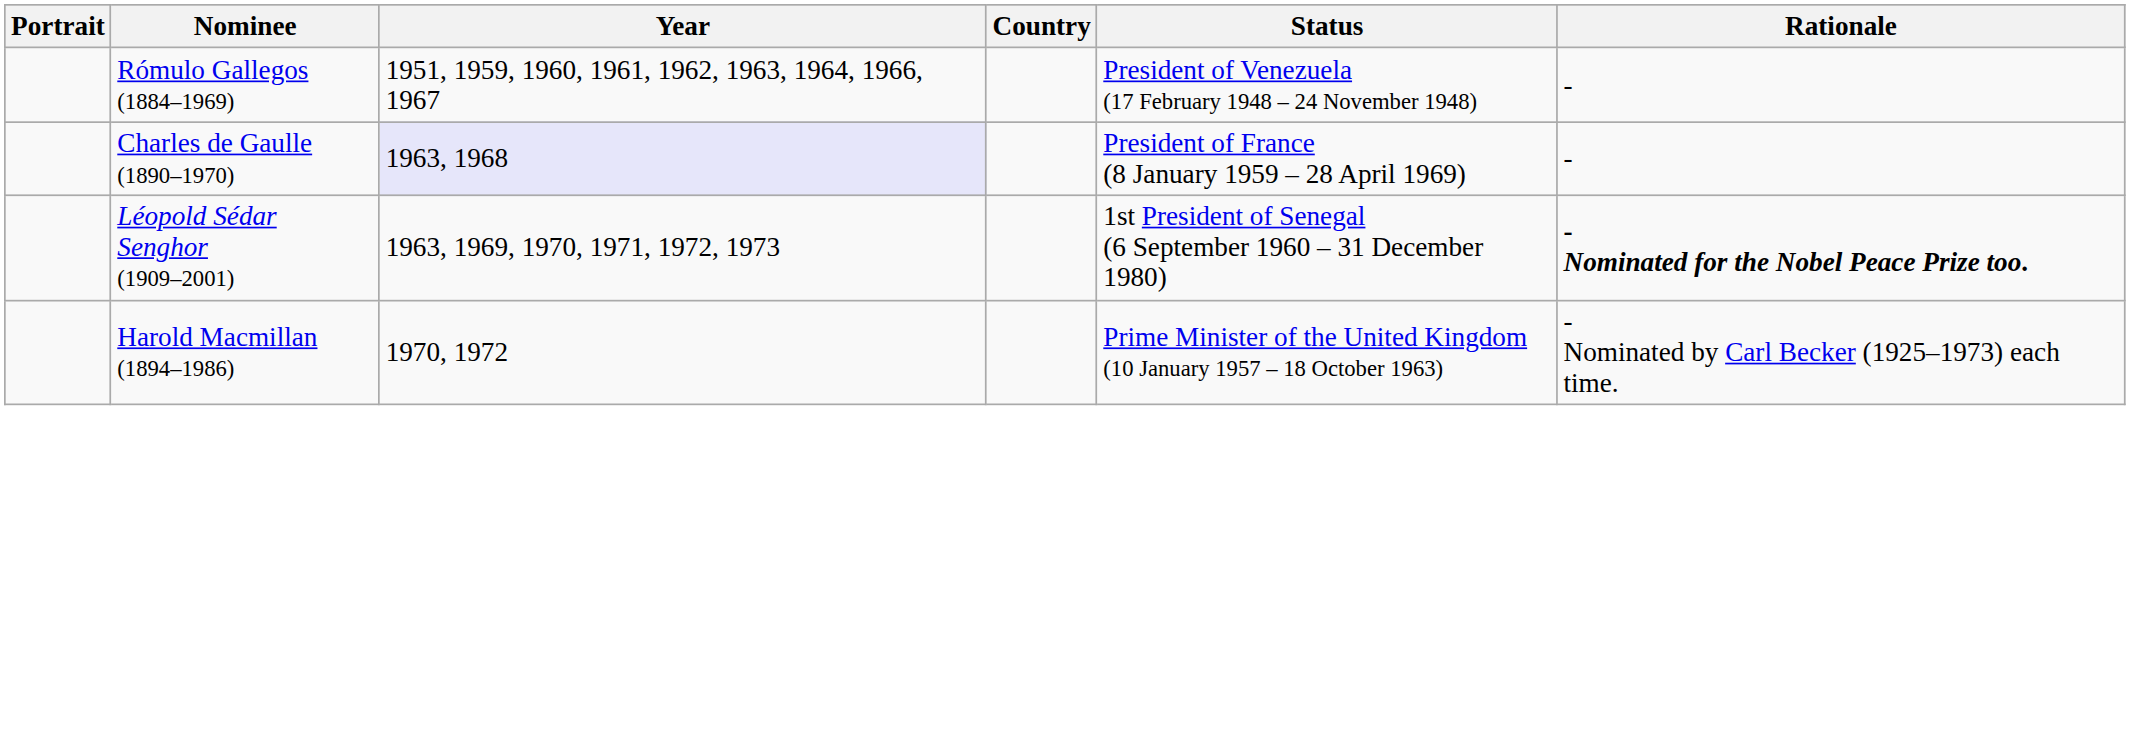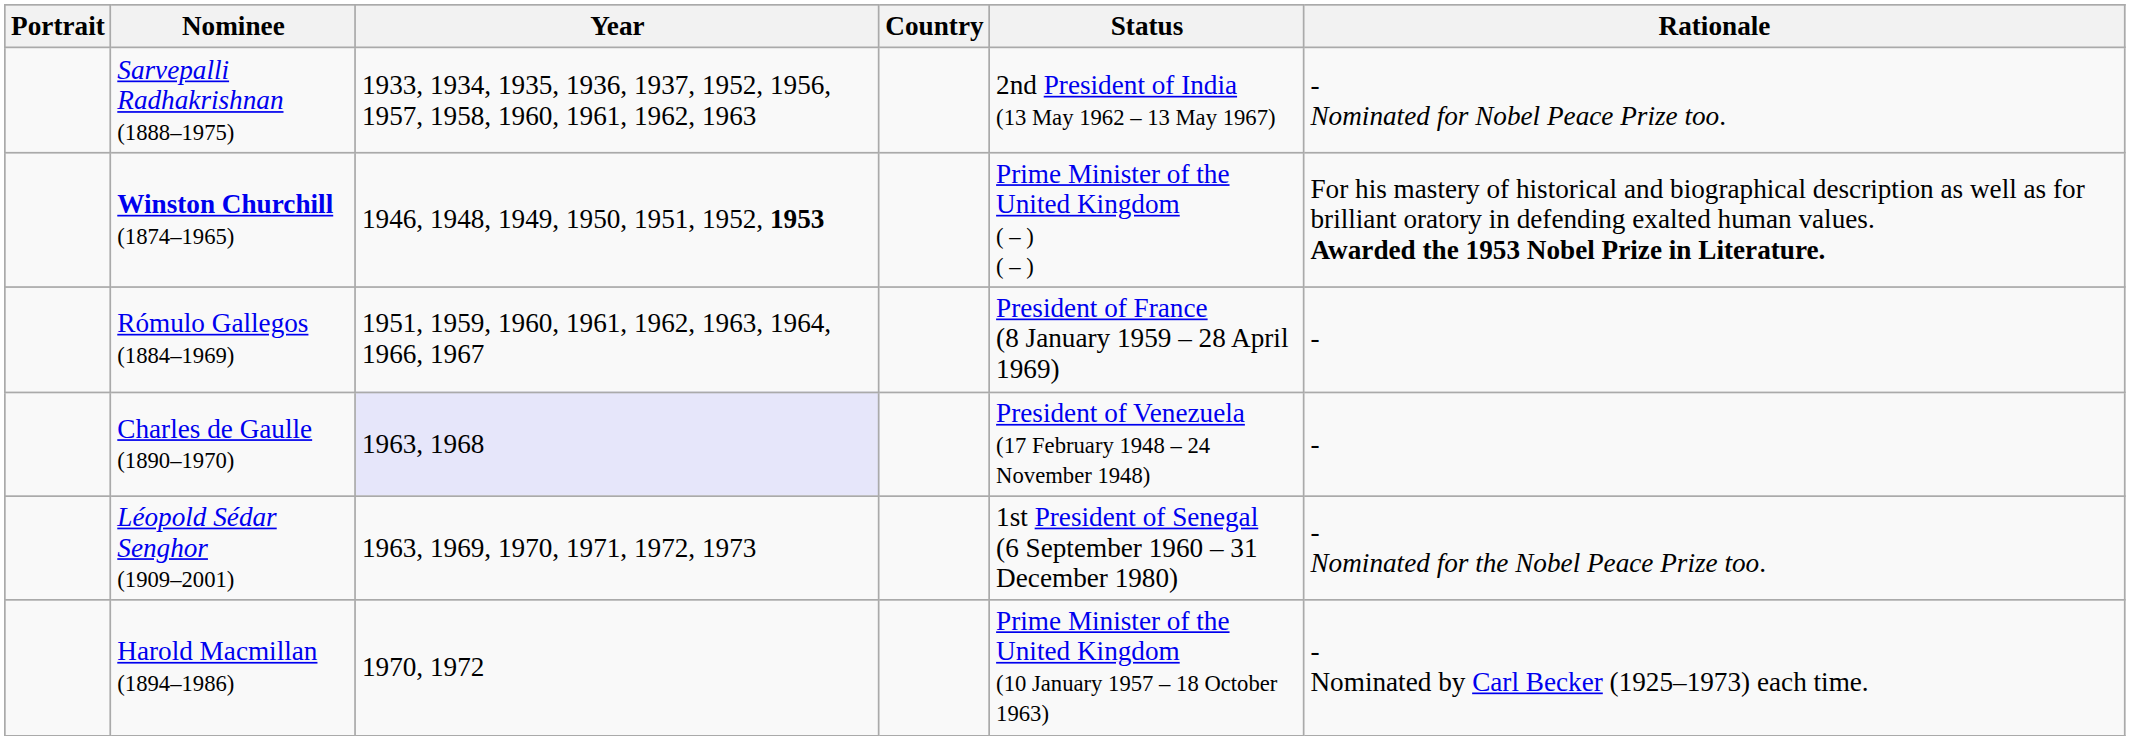+ row: Sarvepalli Radhakrishnan (1888–1975) | 1933, 1934, 1935, 1936, 1937, 1952, 1956, 1957, 1958, 1960, 1961, 1962, 1963 | 2nd President of India (13 May 1962 – 13 May 1967) | - Nominated for Nobel Peace Prize too.
+ row: Winston Churchill (1874–1965) | 1946, 1948, 1949, 1950, 1951, 1952, 1953 | Prime Minister of the United Kingdom ( – ) ( – ) | For his mastery of historical and biographical description as well as for brilliant oratory in defending exalted human values. Awarded the 1953 Nobel Prize in Literature.
Rómulo Gallegos (1884–1969) | Status: President of Venezuela (17 February 1948 – 24 November 1948) -> President of France (8 January 1959 – 28 April 1969)
Charles de Gaulle (1890–1970) | Status: President of France (8 January 1959 – 28 April 1969) -> President of Venezuela (17 February 1948 – 24 November 1948)
Léopold Sédar Senghor (1909–2001) | Rationale: bold -> normal
